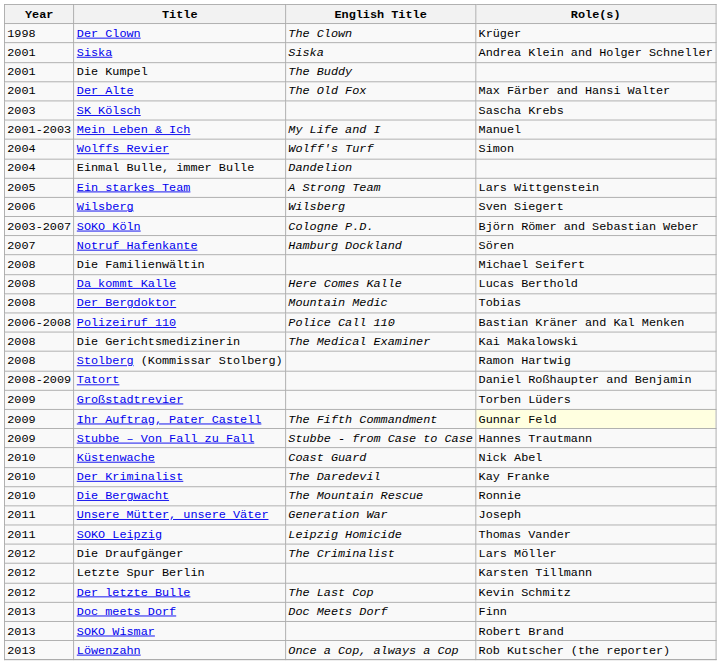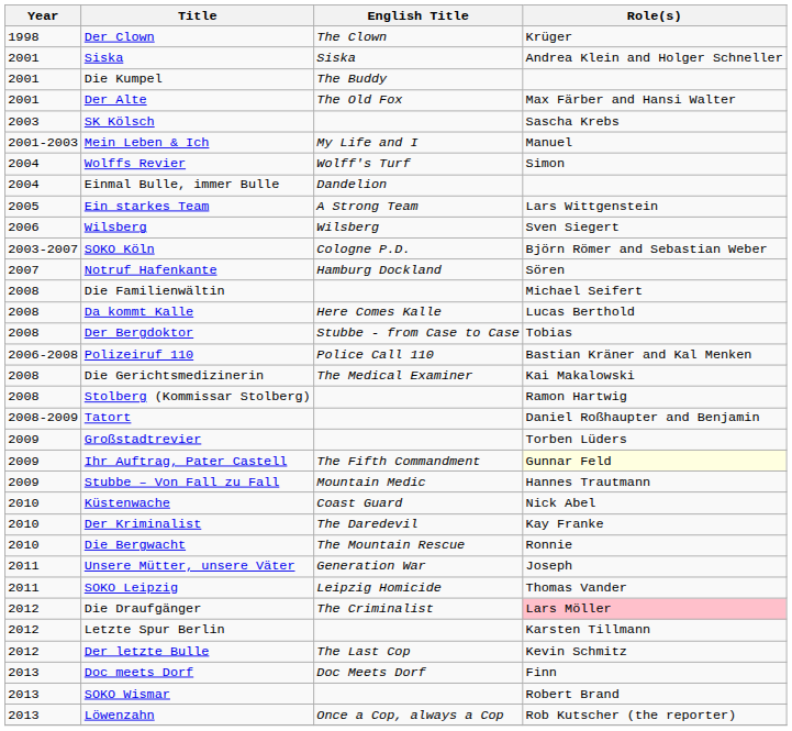Der Bergdoktor | English Title: Mountain Medic -> Stubbe - from Case to Case
Stubbe – Von Fall zu Fall | English Title: Stubbe - from Case to Case -> Mountain Medic
Die Draufgänger | Role(s): no background -> pink background
